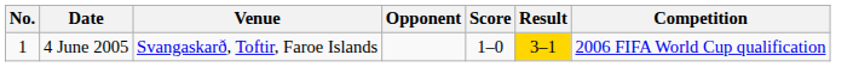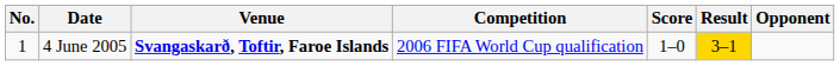columns swapped: Opponent <-> Competition
4 June 2005 | Venue: normal -> bold
